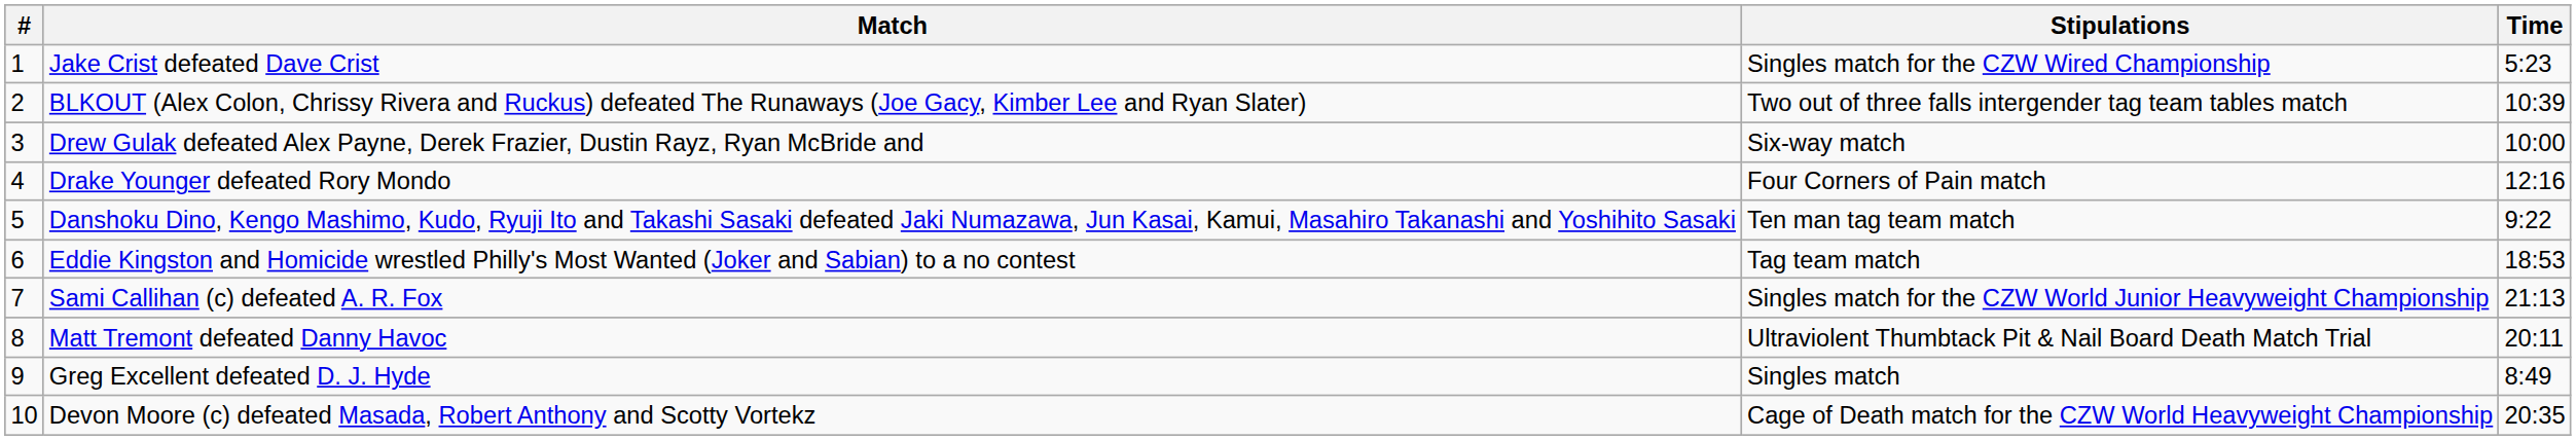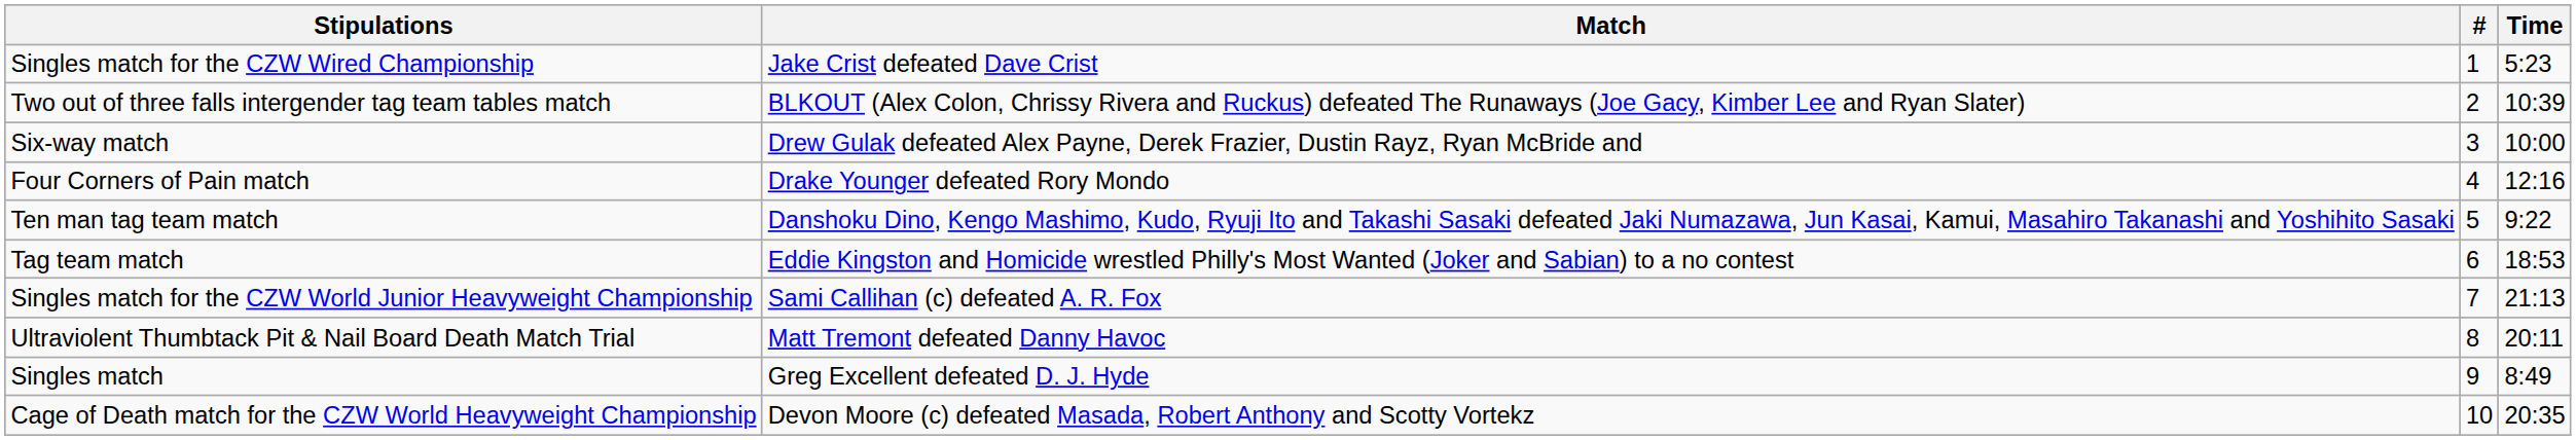columns swapped: # <-> Stipulations
